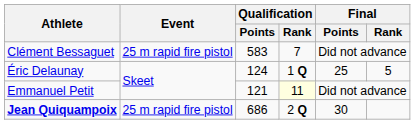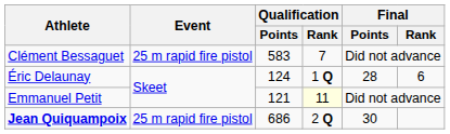Éric Delaunay | Final / Points: 25 -> 28
Éric Delaunay | Final / Rank: 5 -> 6
